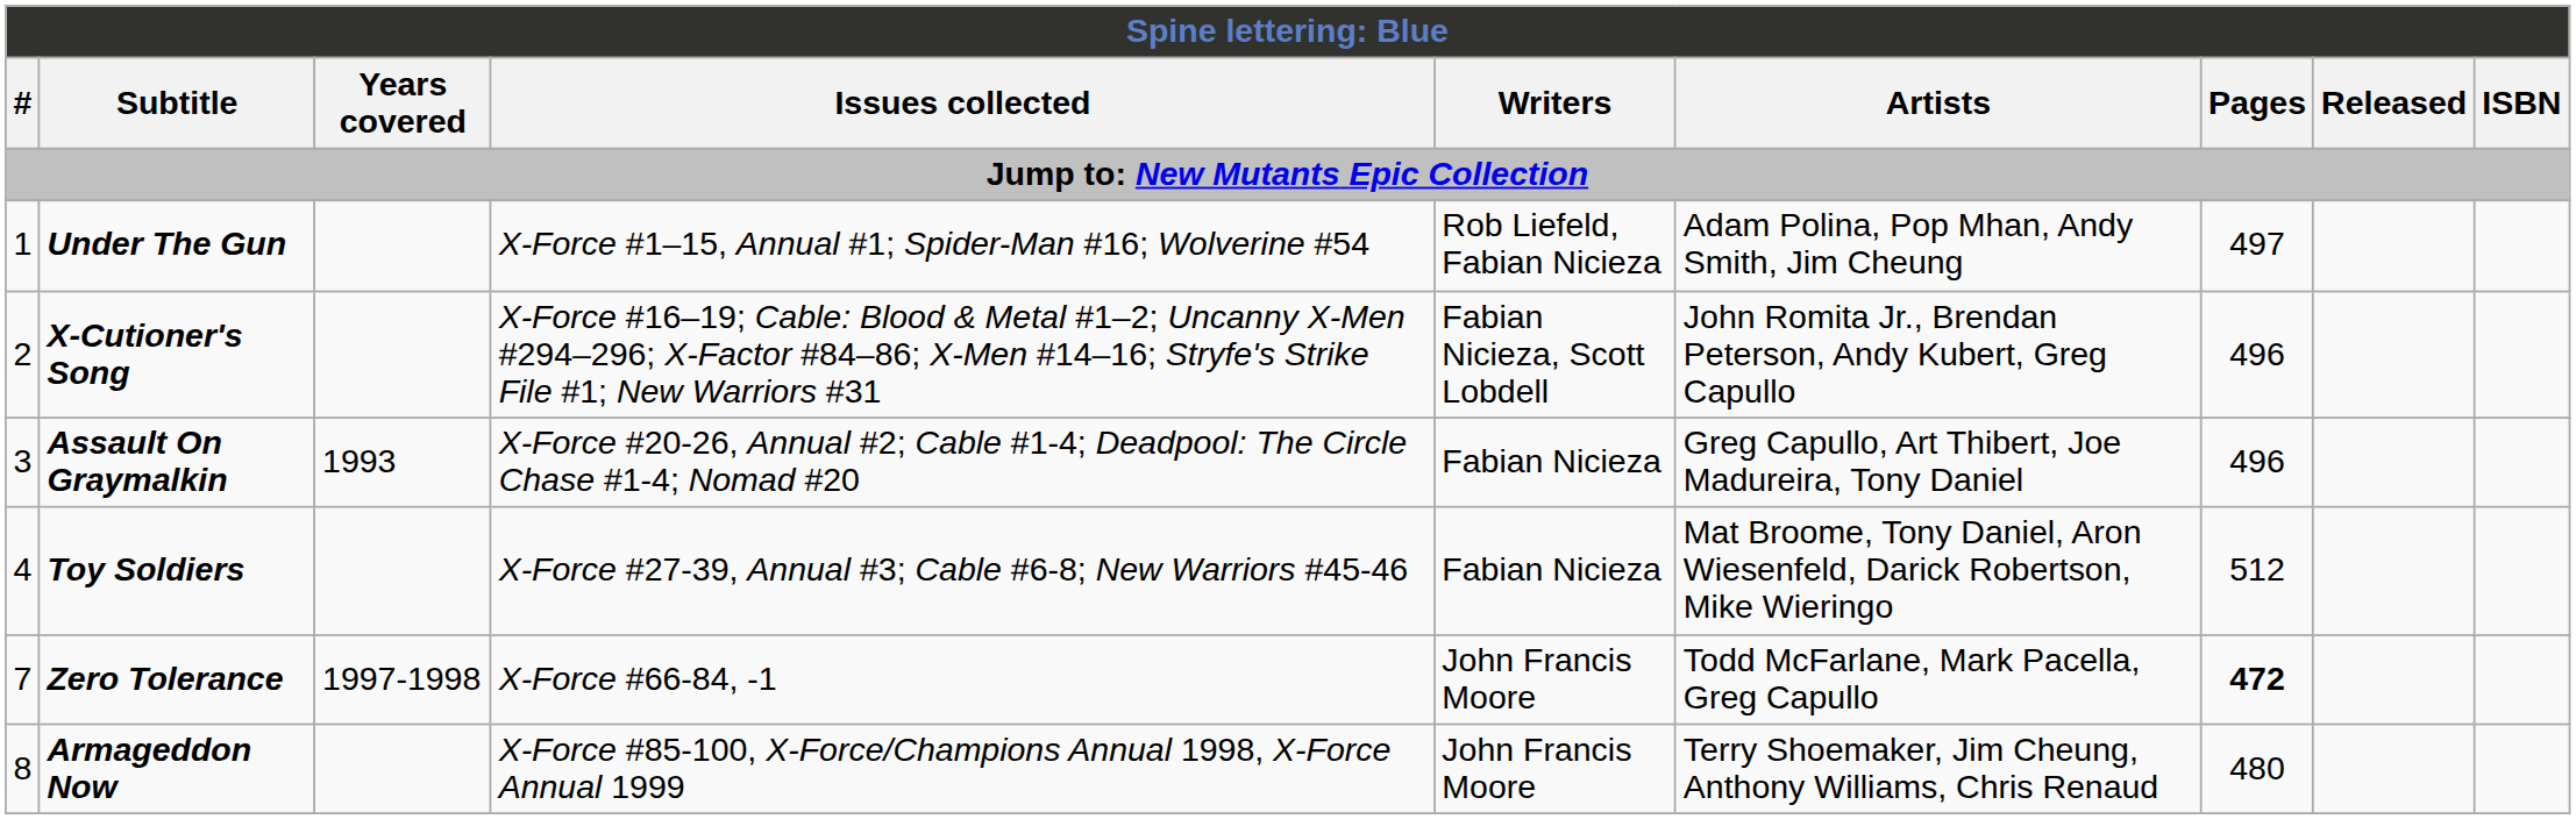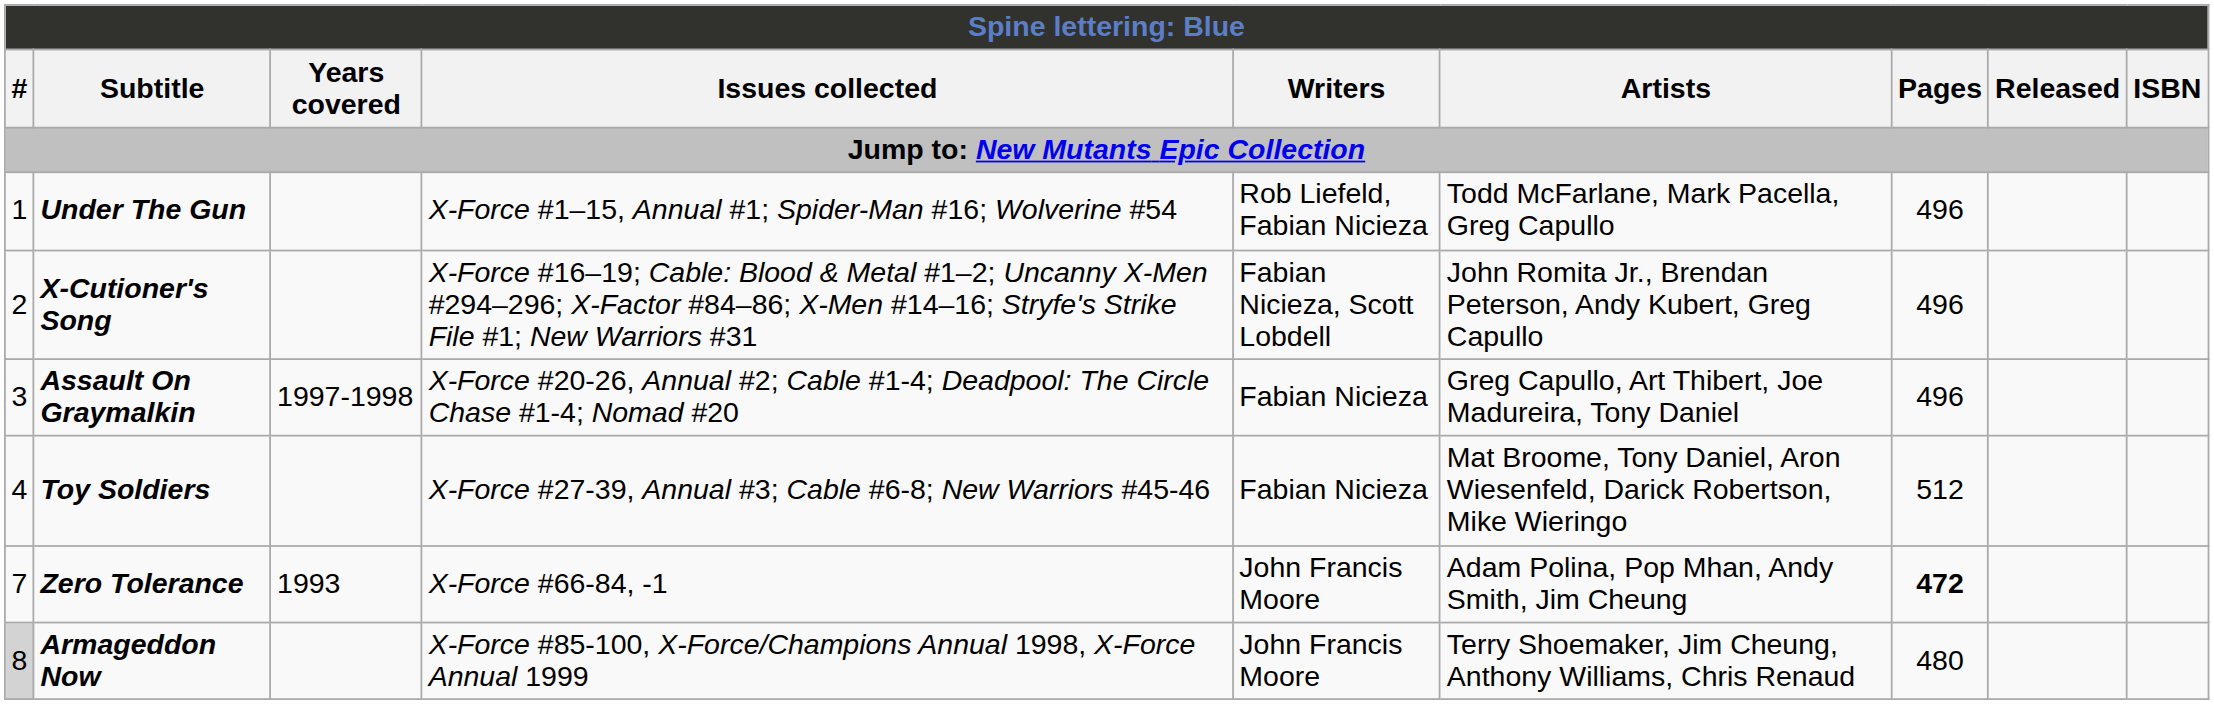Under The Gun | Artists: Adam Polina, Pop Mhan, Andy Smith, Jim Cheung -> Todd McFarlane, Mark Pacella, Greg Capullo
Under The Gun | Pages: 497 -> 496
Assault On Graymalkin | Years covered: 1993 -> 1997-1998
Zero Tolerance | Years covered: 1997-1998 -> 1993
Zero Tolerance | Artists: Todd McFarlane, Mark Pacella, Greg Capullo -> Adam Polina, Pop Mhan, Andy Smith, Jim Cheung
Armageddon Now | #: no background -> lightgrey background
